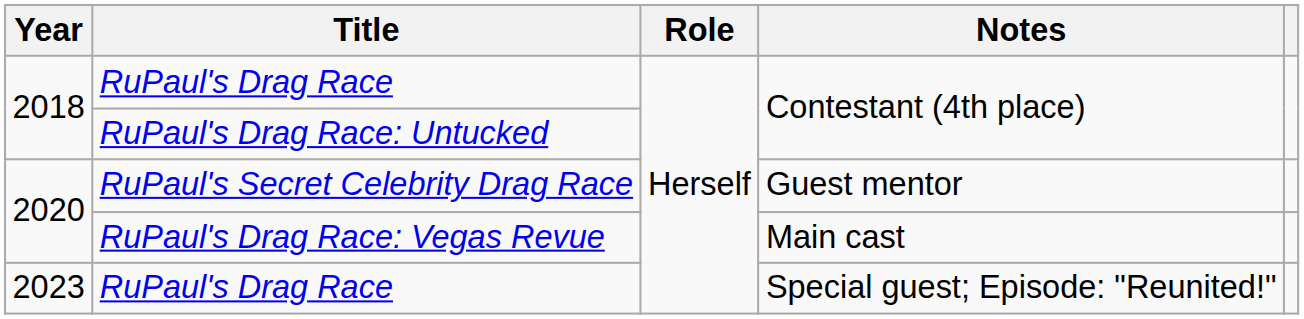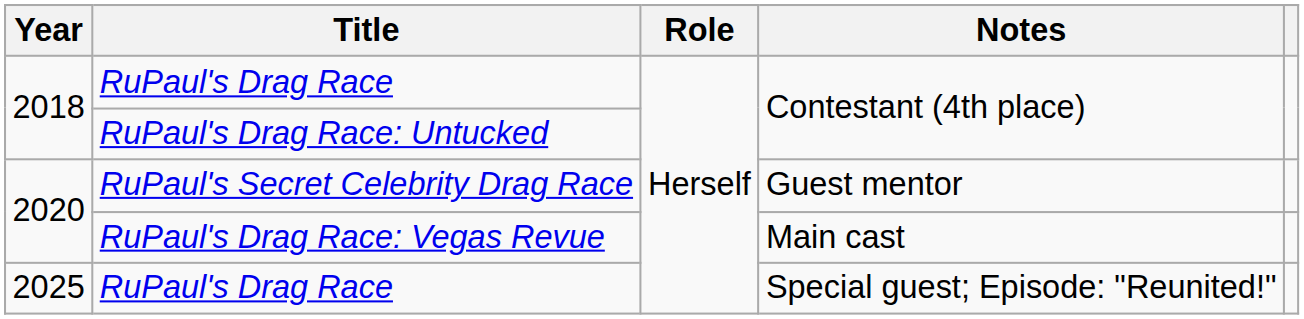RuPaul's Drag Race / Special guest; Episode: "Reunited!" | Year: 2023 -> 2025
